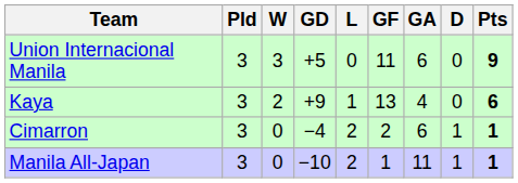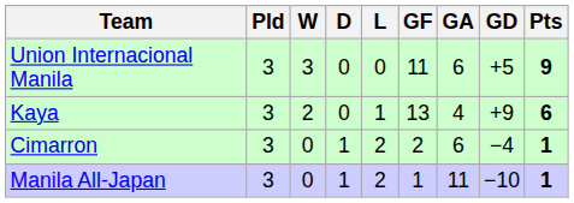columns swapped: D <-> GD
